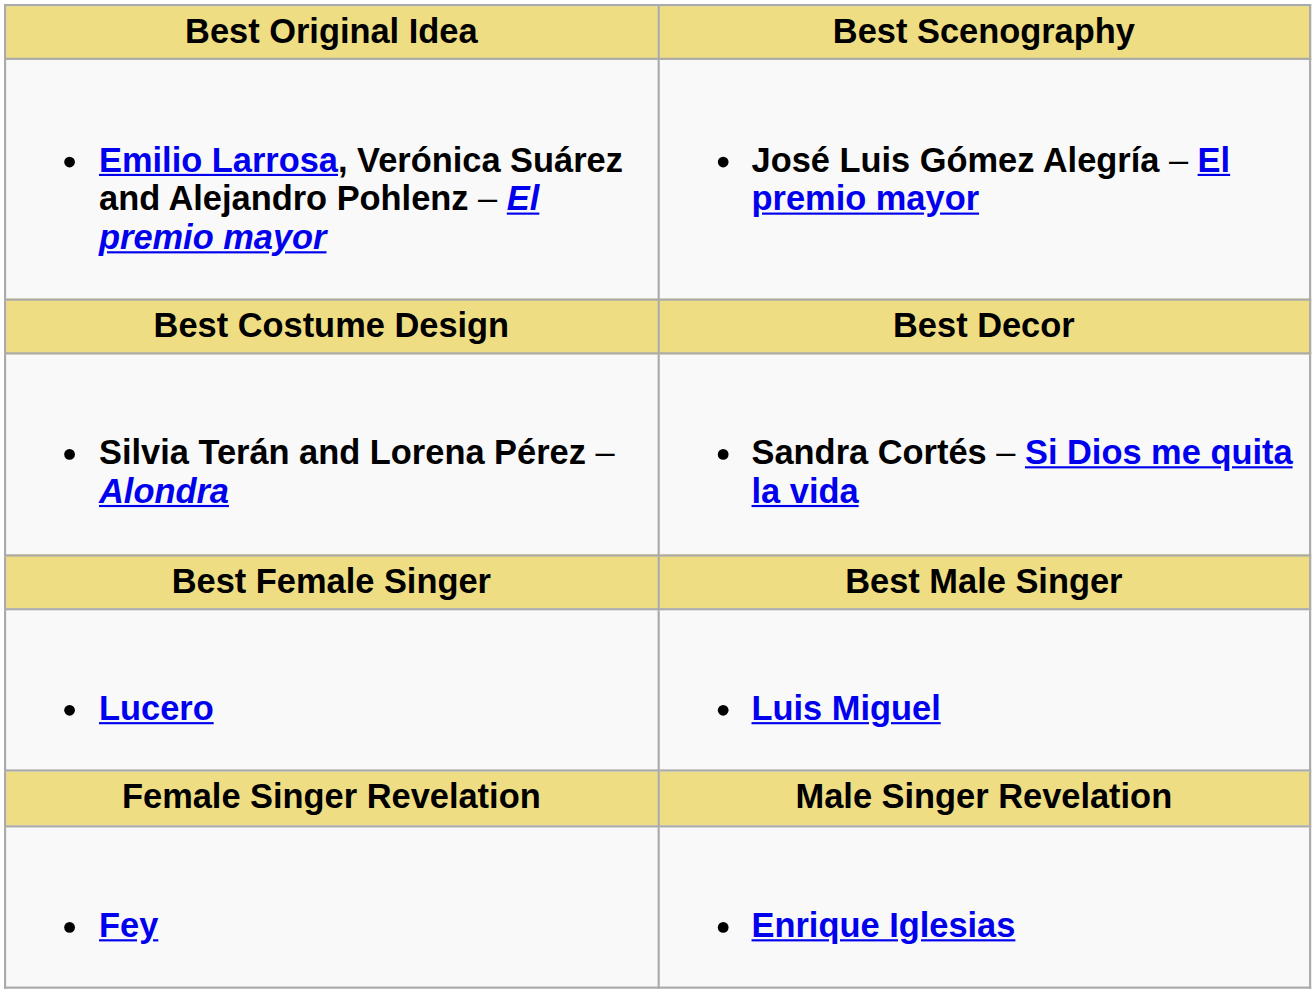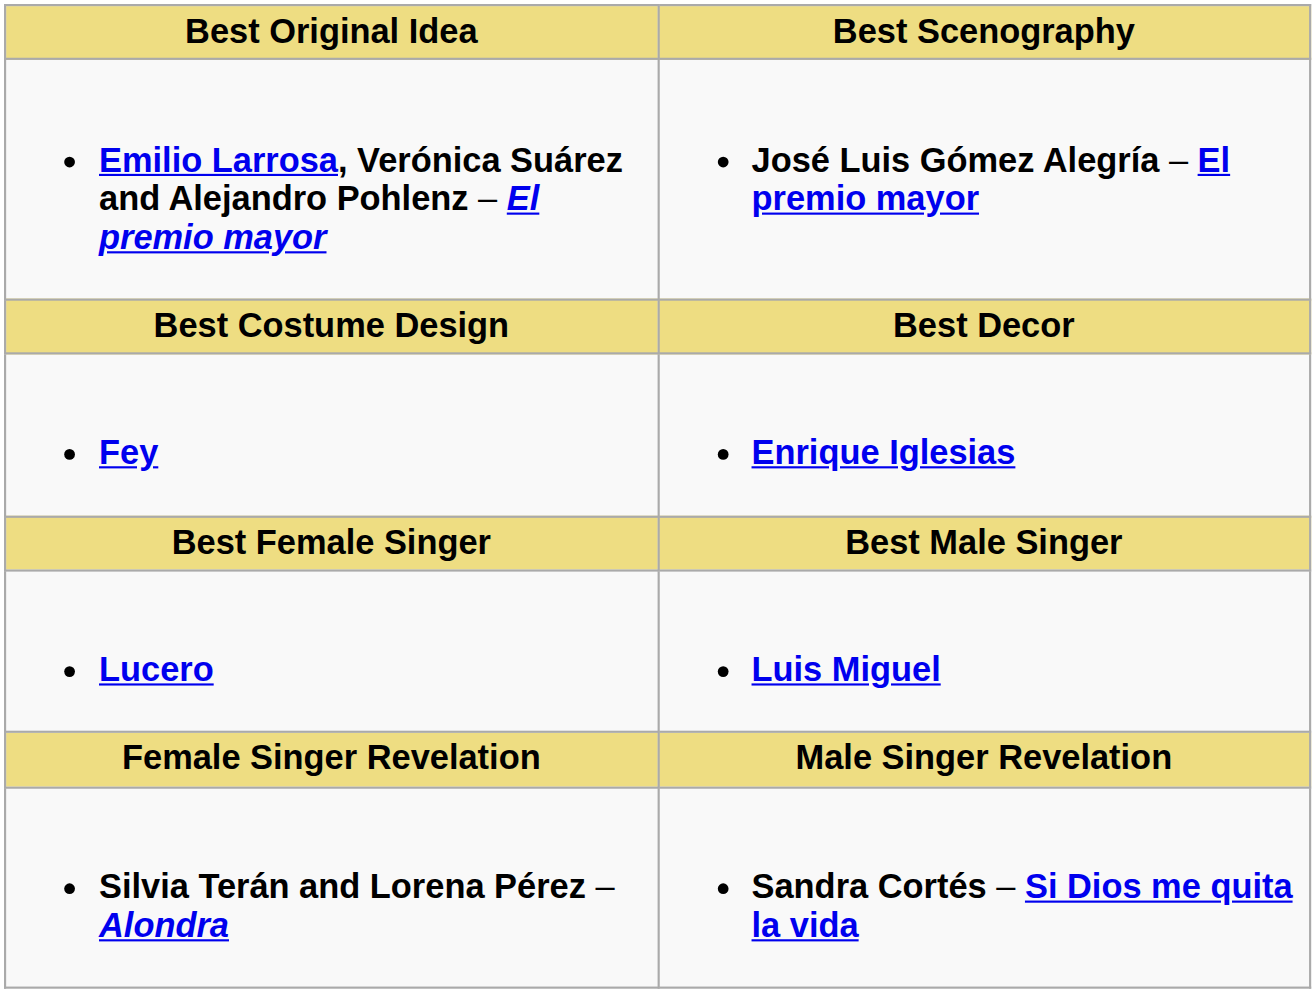rows swapped: Silvia Terán and Lorena Pérez – Alondra <-> Fey
